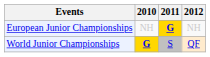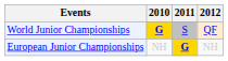rows swapped: European Junior Championships <-> World Junior Championships
